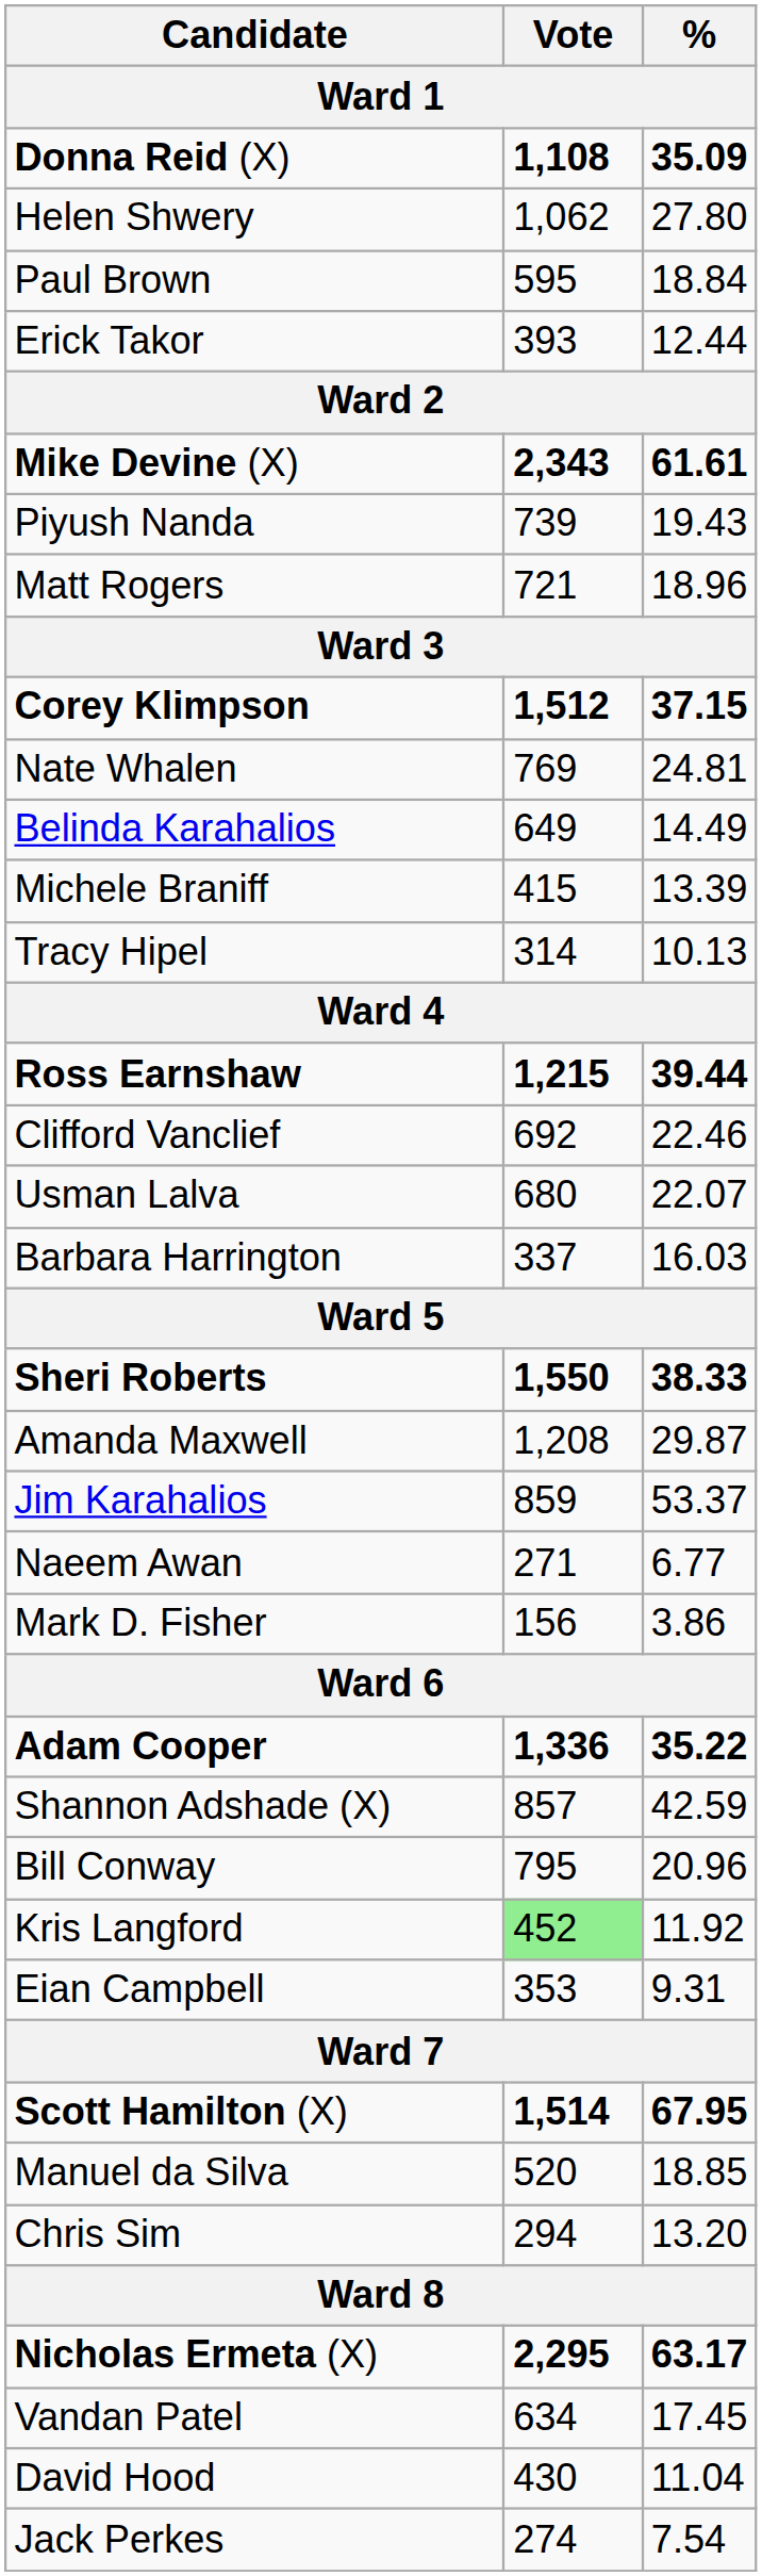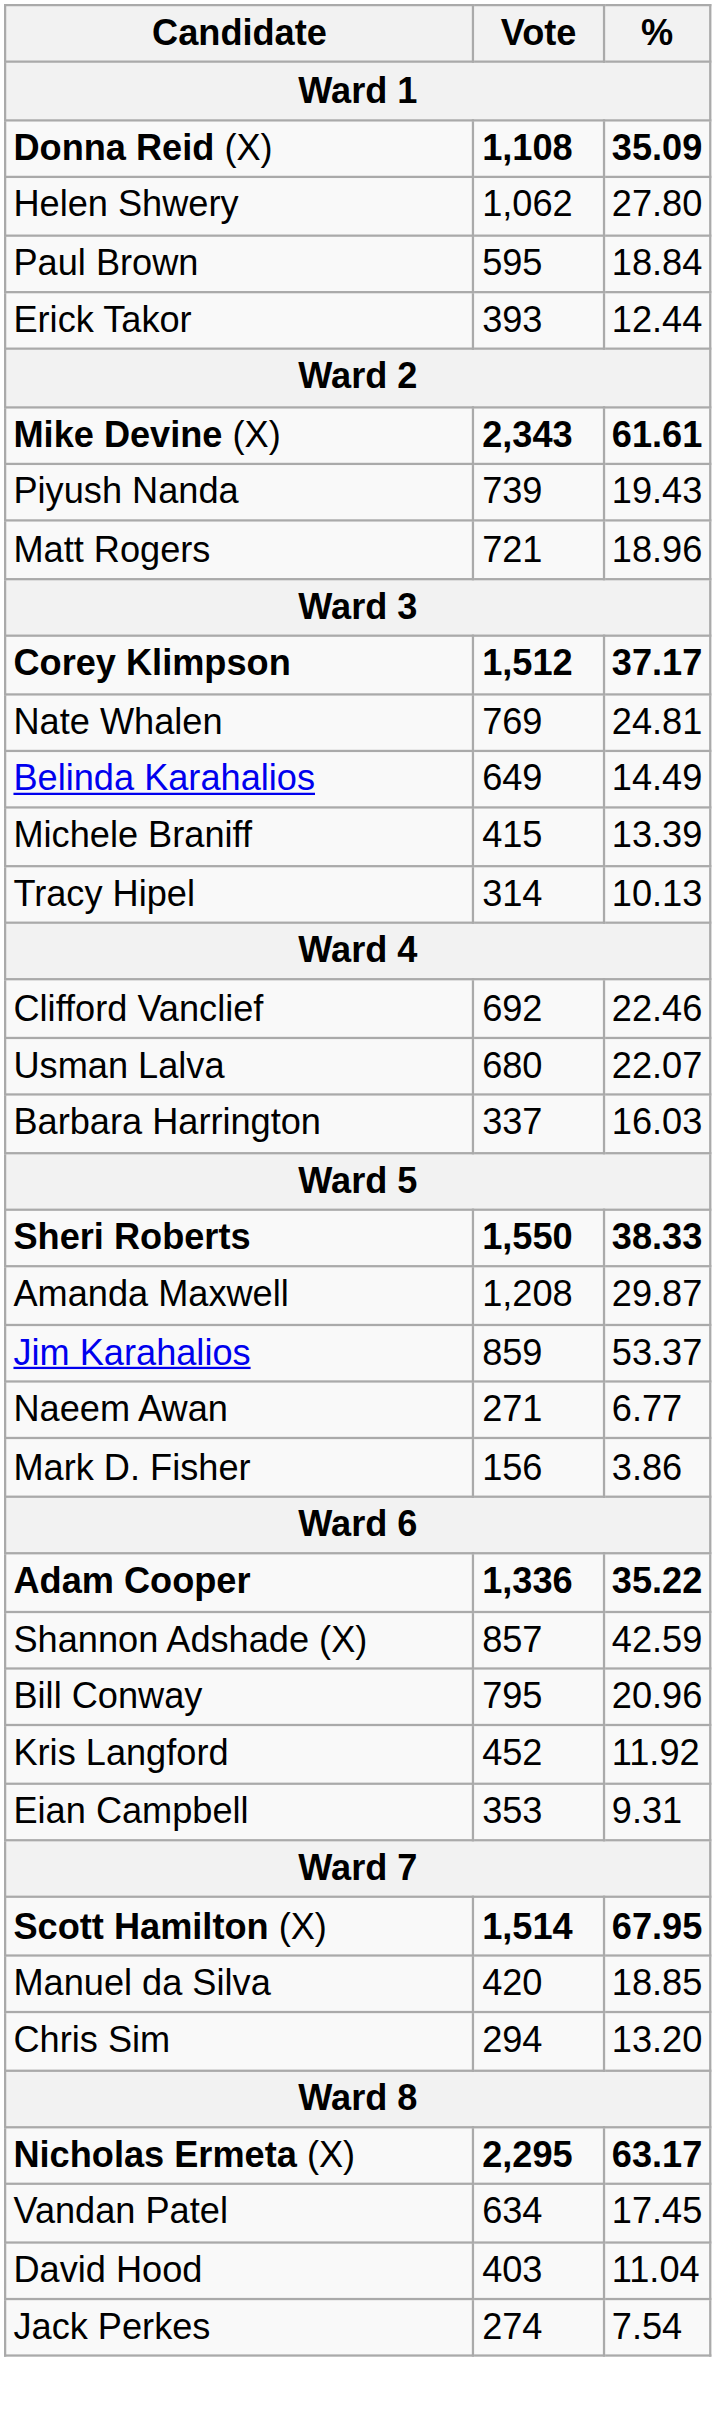Corey Klimpson | %: 37.15 -> 37.17
- row: Ross Earnshaw | 1,215 | 39.44
Kris Langford | Vote: lightgreen background -> no background
Manuel da Silva | Vote: 520 -> 420
David Hood | Vote: 430 -> 403
